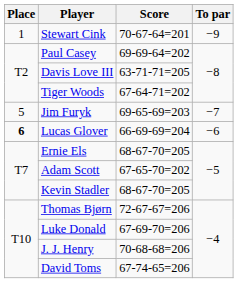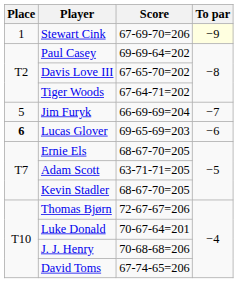Stewart Cink | Score: 70-67-64=201 -> 67-69-70=206
Stewart Cink | To par: no background -> lightyellow background
Davis Love III | Score: 63-71-71=205 -> 67-65-70=202
Jim Furyk | Score: 69-65-69=203 -> 66-69-69=204
Lucas Glover | Score: 66-69-69=204 -> 69-65-69=203
Adam Scott | Score: 67-65-70=202 -> 63-71-71=205
Luke Donald | Score: 67-69-70=206 -> 70-67-64=201
